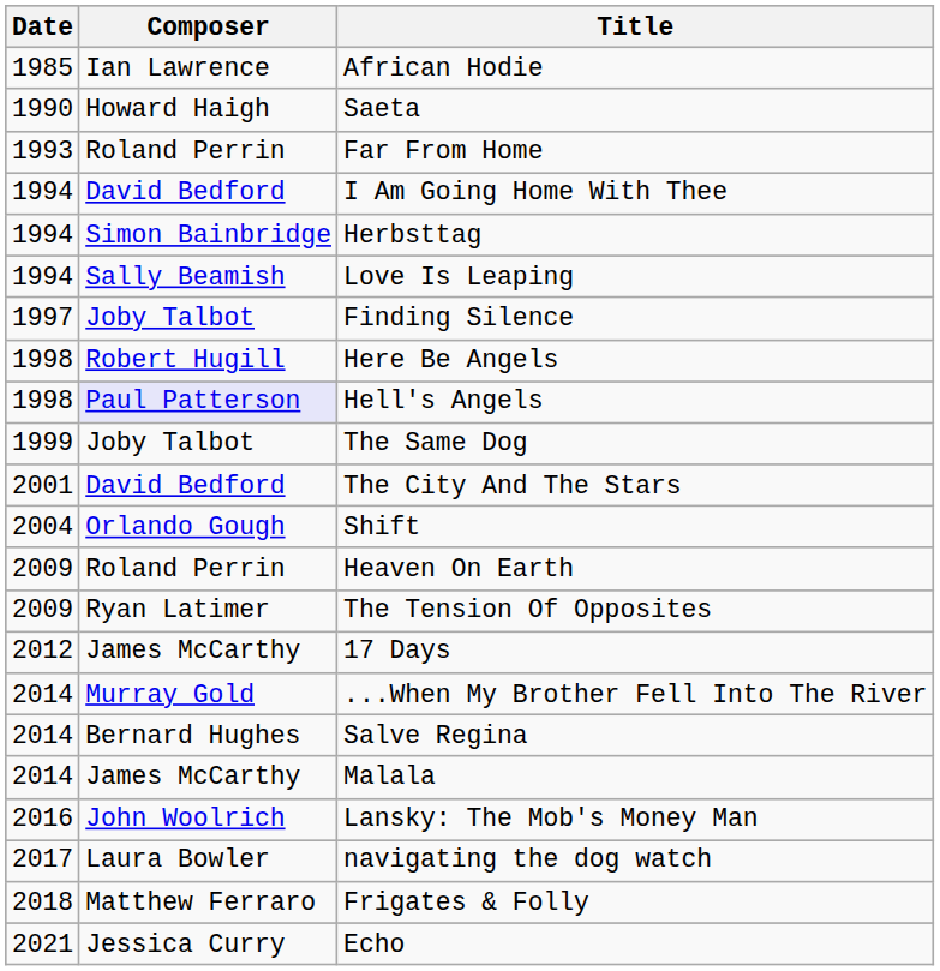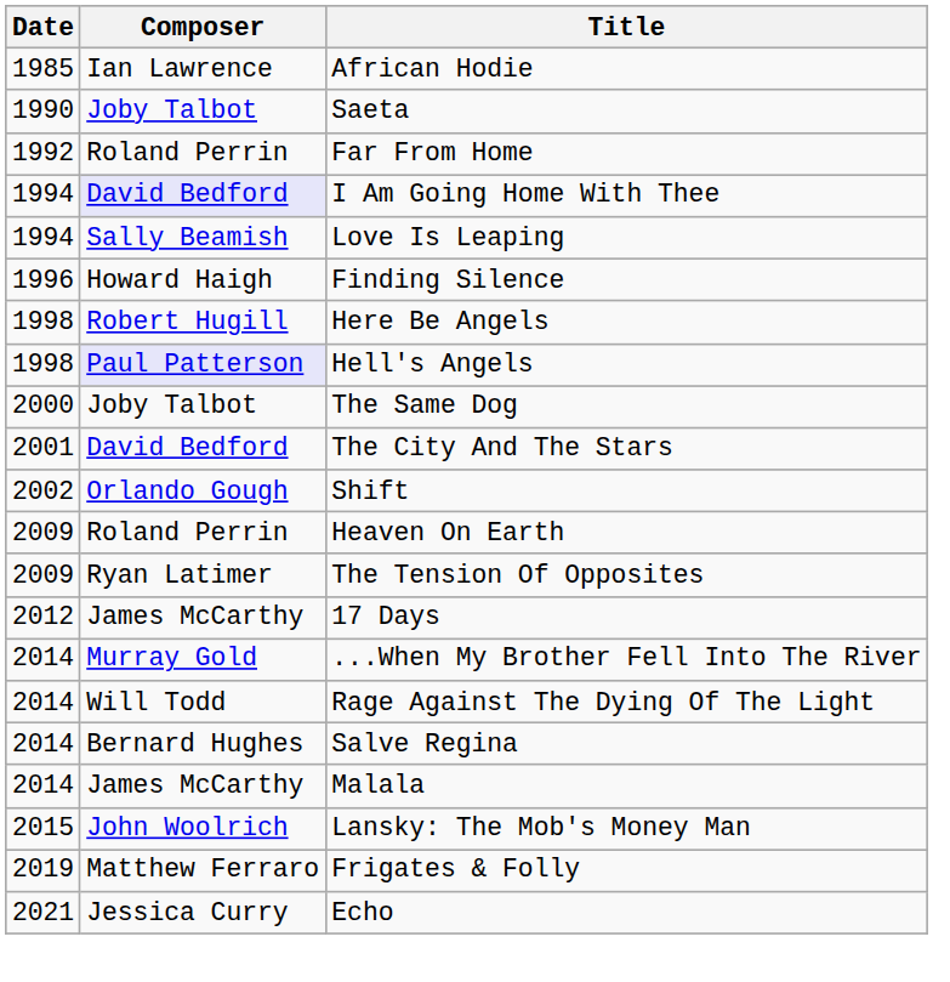Saeta | Composer: Howard Haigh -> Joby Talbot
Far From Home | Date: 1993 -> 1992
I Am Going Home With Thee | Composer: no background -> lavender background
- row: 1994 | Simon Bainbridge | Herbsttag
Finding Silence | Date: 1997 -> 1996
Finding Silence | Composer: Joby Talbot -> Howard Haigh
The Same Dog | Date: 1999 -> 2000
Shift | Date: 2004 -> 2002
+ row: 2014 | Will Todd | Rage Against The Dying Of The Light
Lansky: The Mob's Money Man | Date: 2016 -> 2015
- row: 2017 | Laura Bowler | navigating the dog watch
Frigates & Folly | Date: 2018 -> 2019
